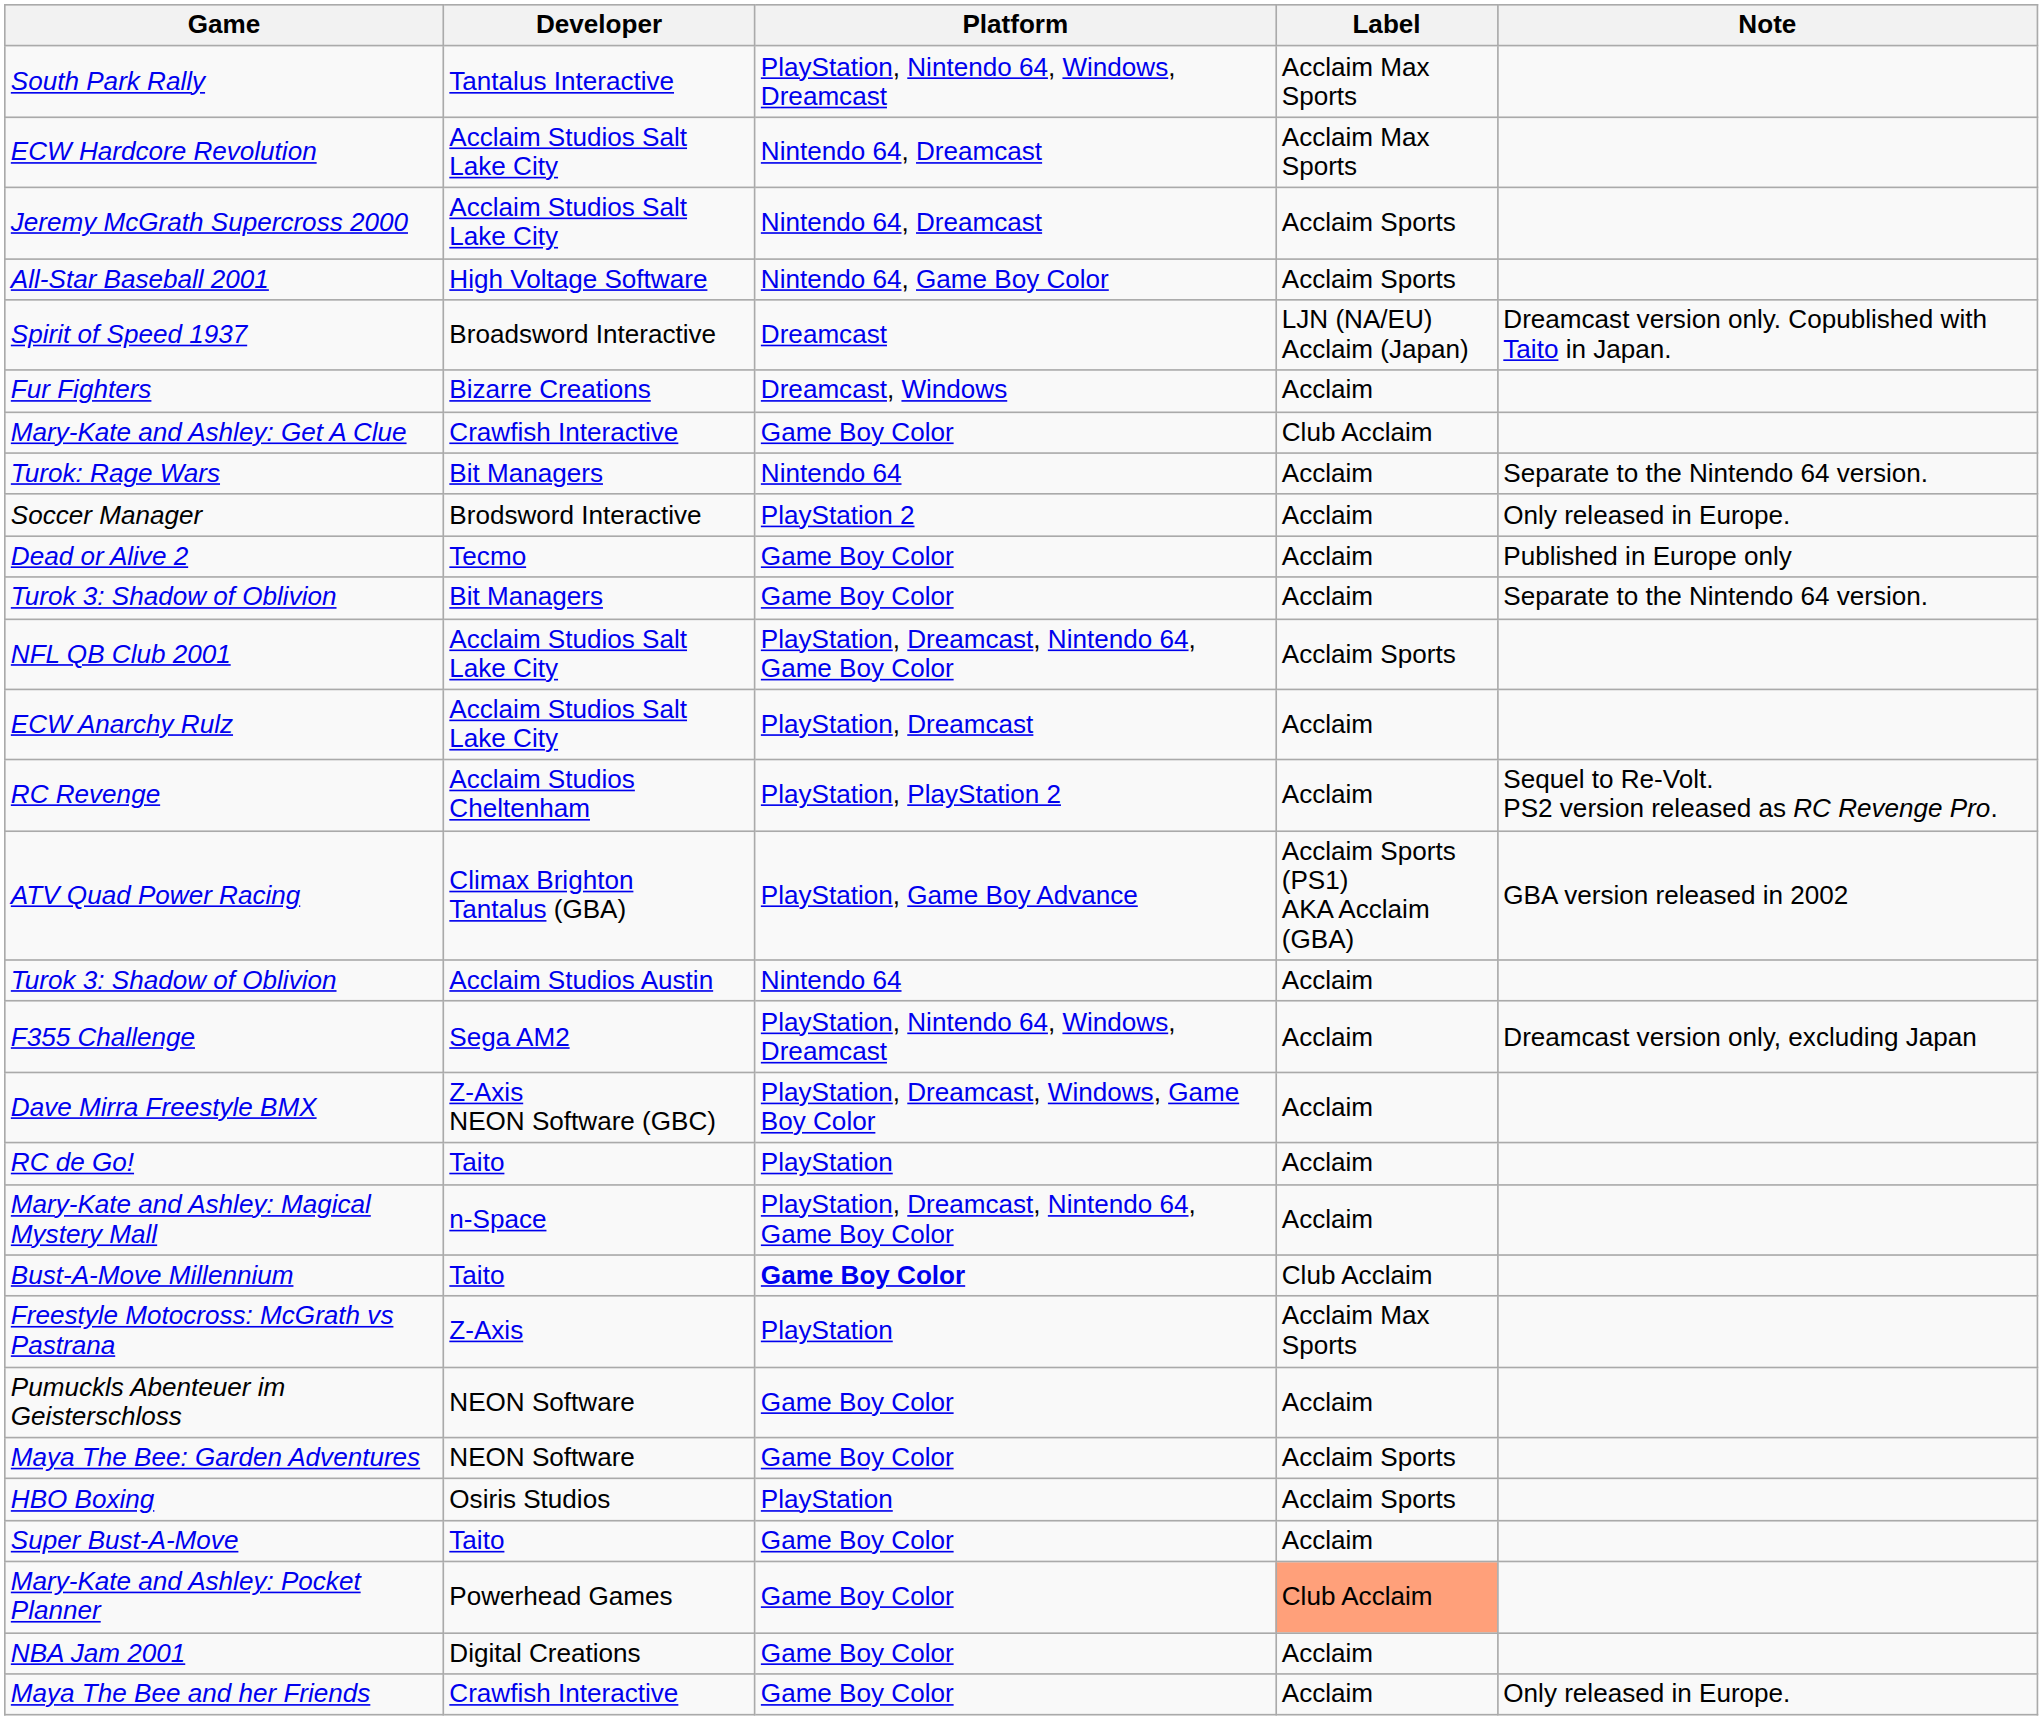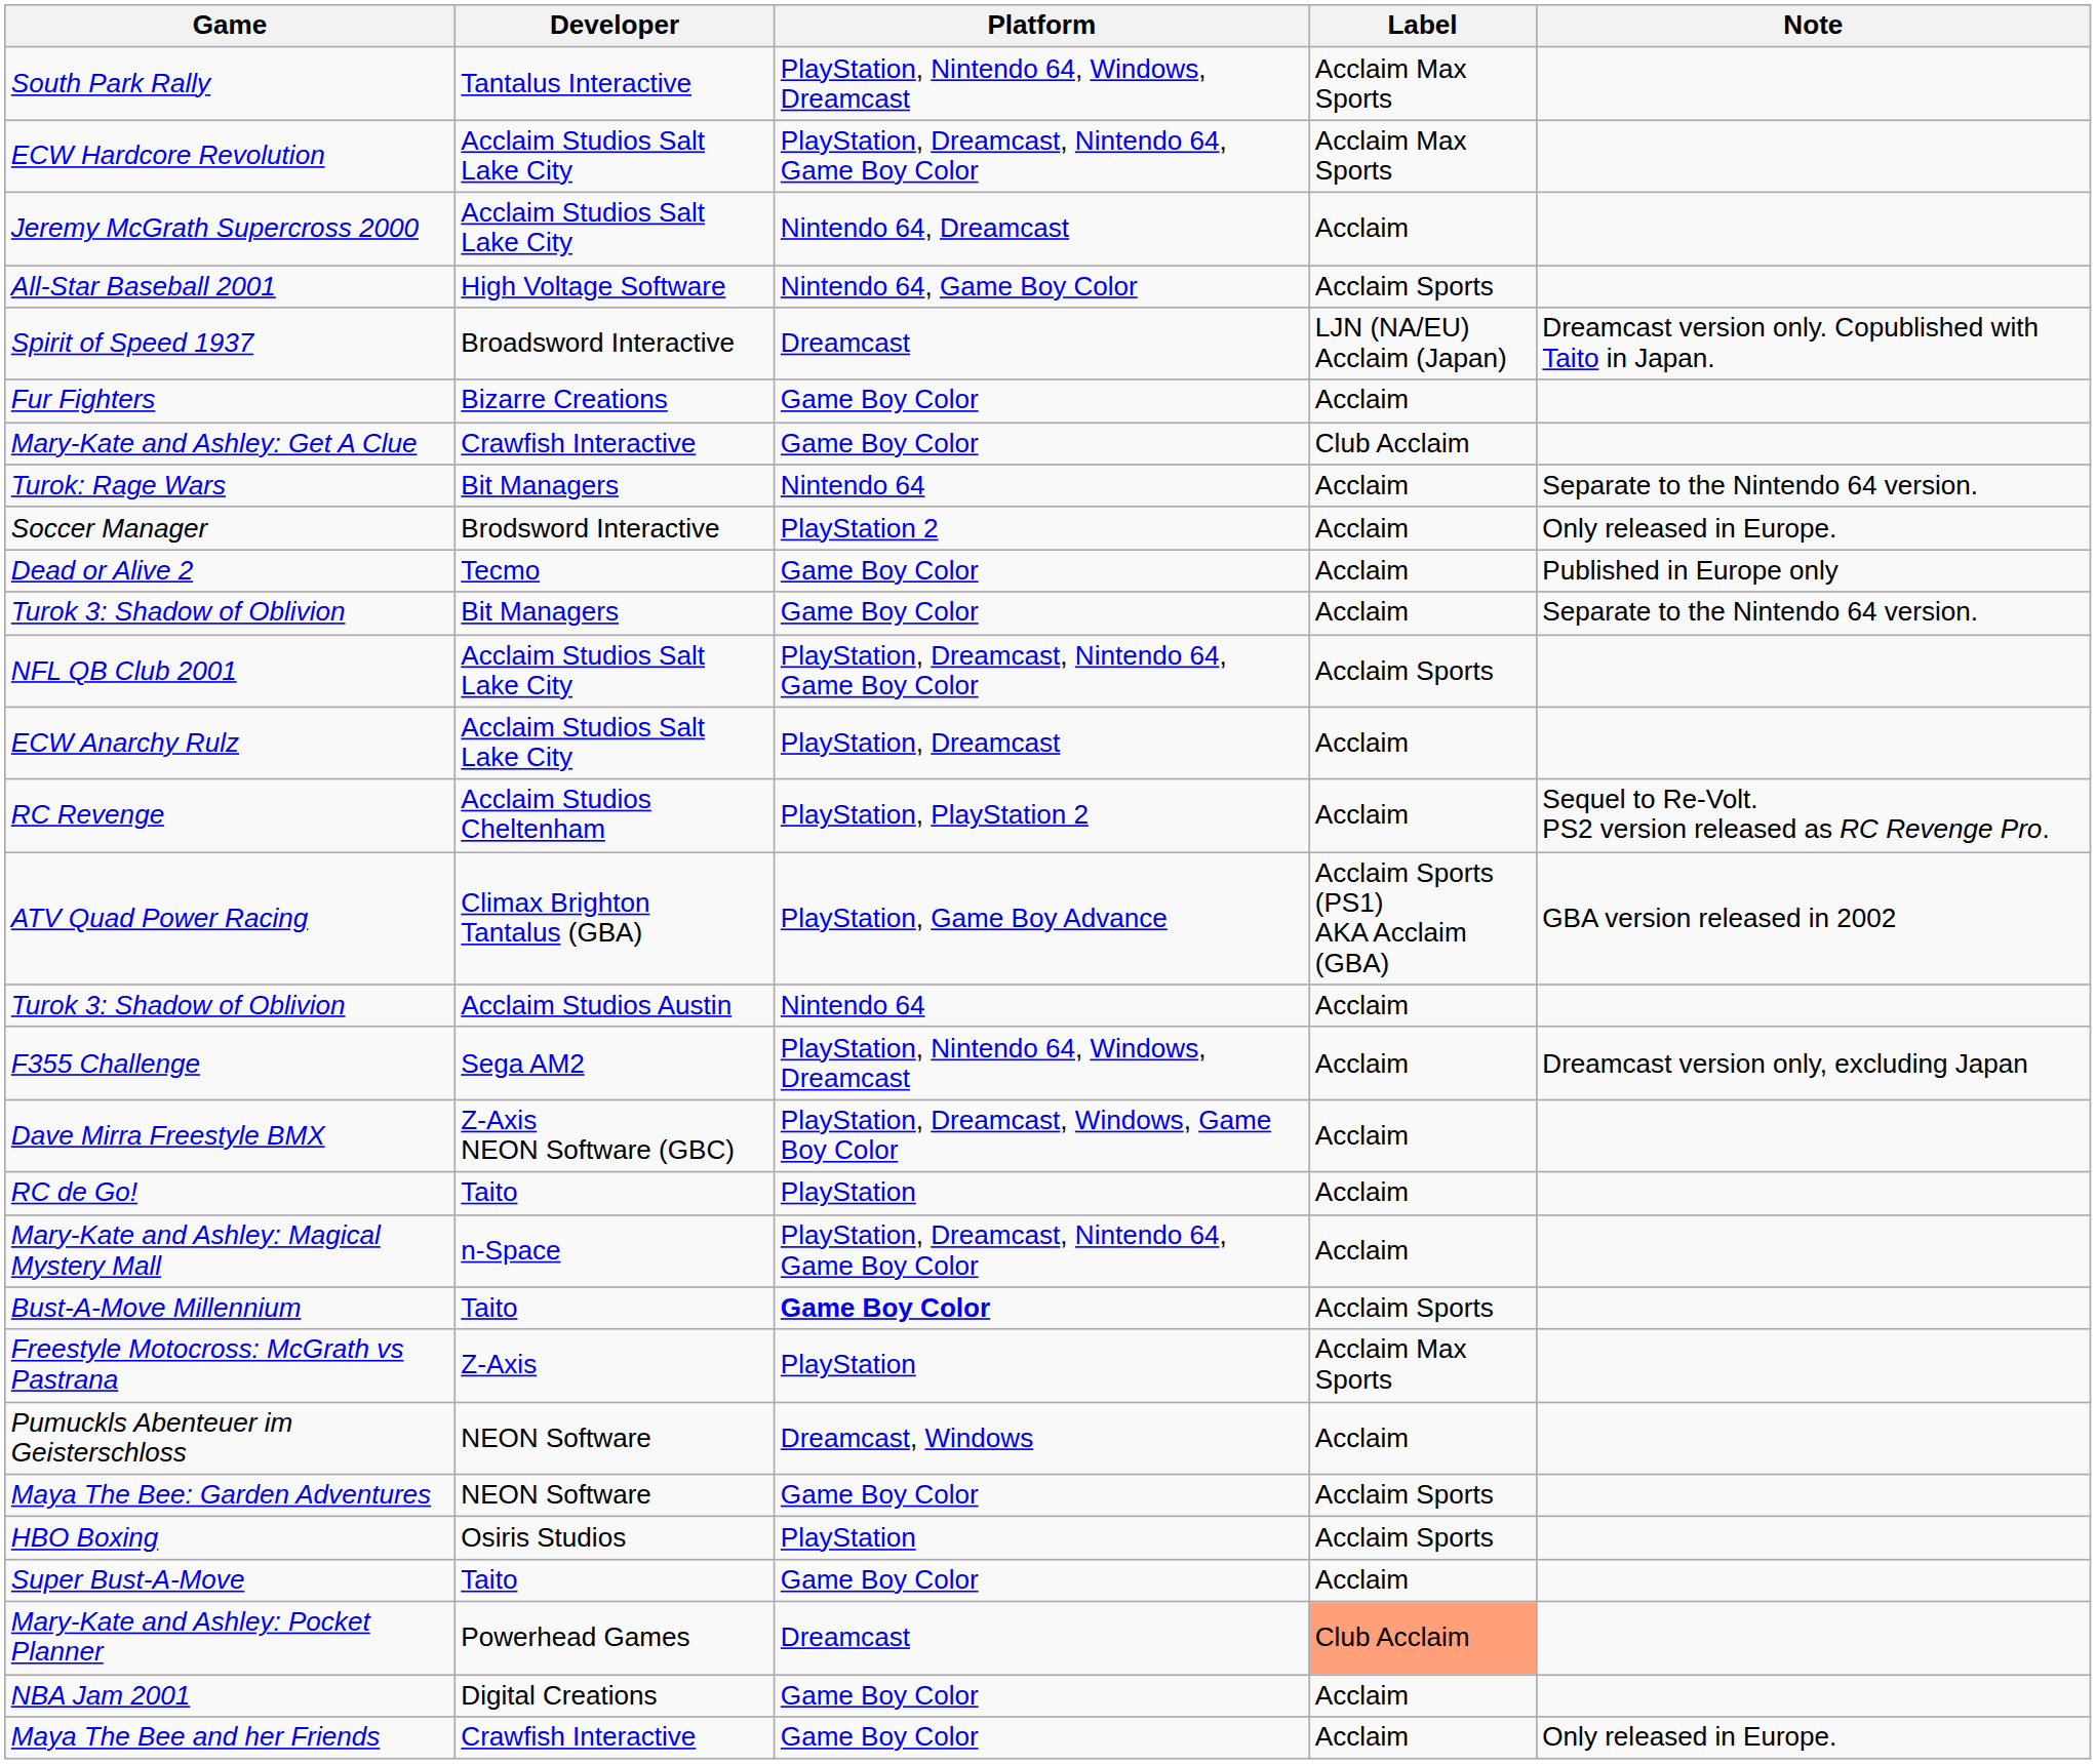ECW Hardcore Revolution | Platform: Nintendo 64, Dreamcast -> PlayStation, Dreamcast, Nintendo 64, Game Boy Color
Jeremy McGrath Supercross 2000 | Label: Acclaim Sports -> Acclaim
Fur Fighters | Platform: Dreamcast, Windows -> Game Boy Color
Bust-A-Move Millennium | Label: Club Acclaim -> Acclaim Sports
Pumuckls Abenteuer im Geisterschloss | Platform: Game Boy Color -> Dreamcast, Windows
Mary-Kate and Ashley: Pocket Planner | Platform: Game Boy Color -> Dreamcast
